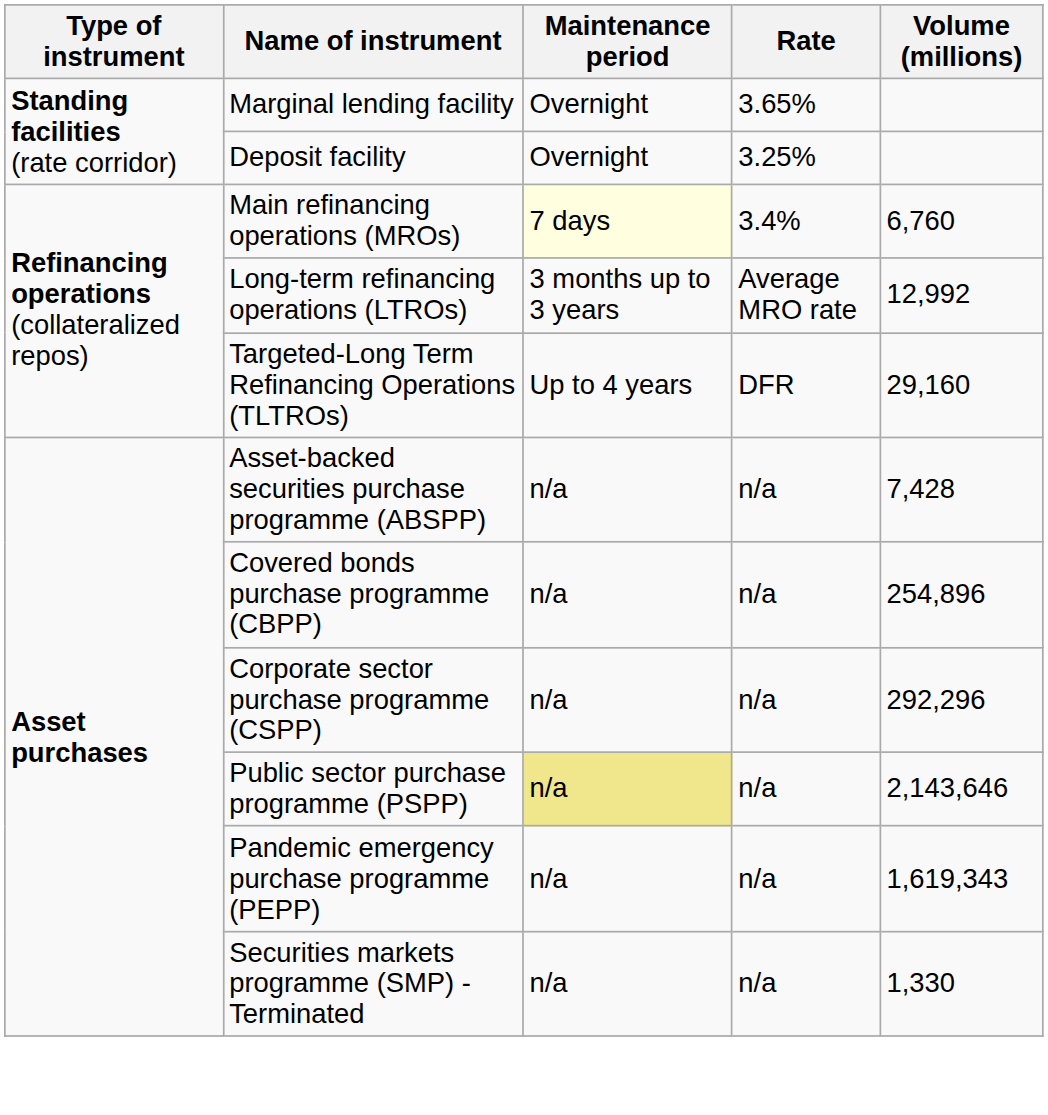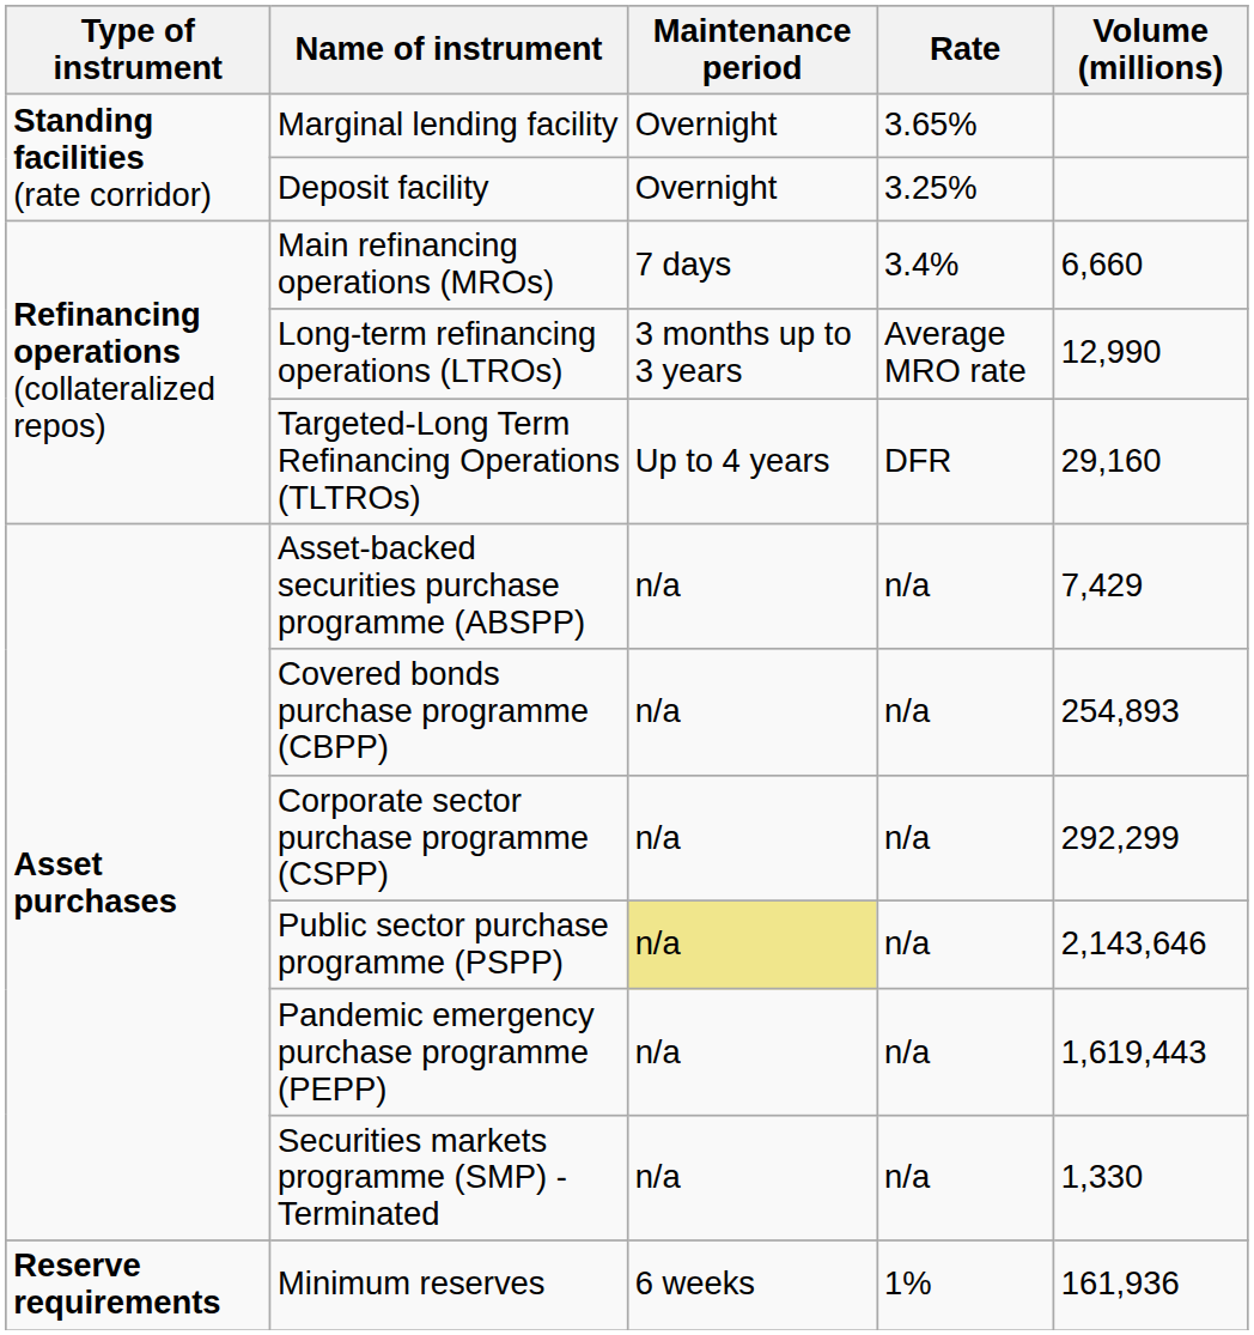Main refinancing operations (MROs) | Maintenance period: lightyellow background -> no background
Main refinancing operations (MROs) | Volume (millions): 6,760 -> 6,660
Long-term refinancing operations (LTROs) | Volume (millions): 12,992 -> 12,990
Asset-backed securities purchase programme (ABSPP) | Volume (millions): 7,428 -> 7,429
Covered bonds purchase programme (CBPP) | Volume (millions): 254,896 -> 254,893
Corporate sector purchase programme (CSPP) | Volume (millions): 292,296 -> 292,299
Pandemic emergency purchase programme (PEPP) | Volume (millions): 1,619,343 -> 1,619,443
+ row: Reserve requirements | Minimum reserves | 6 weeks | 1% | 161,936
